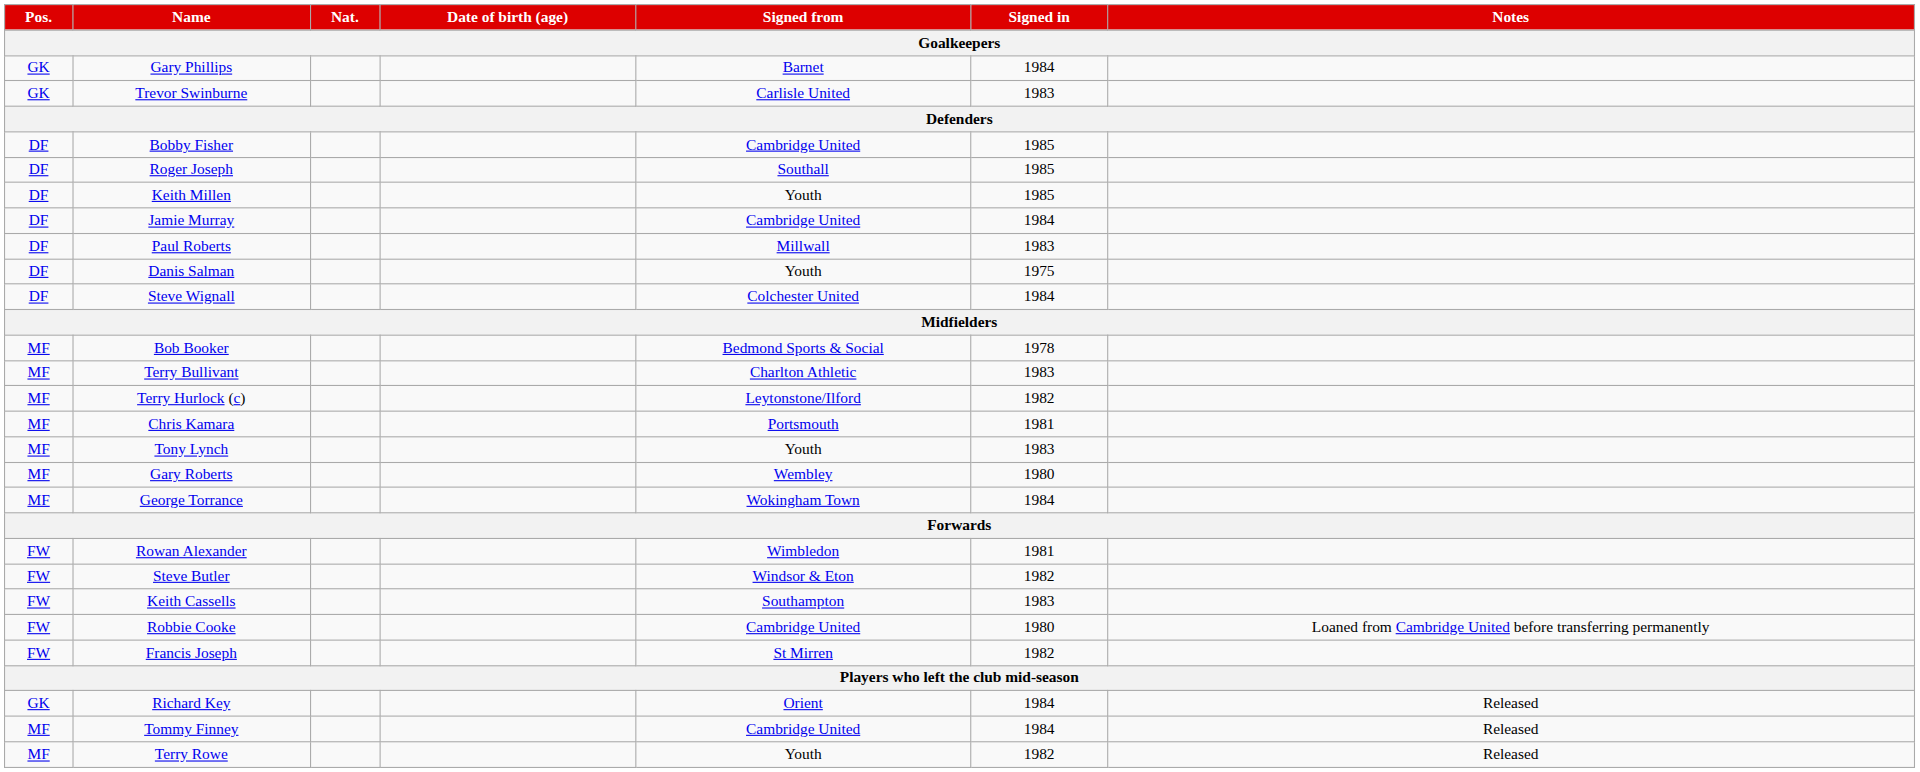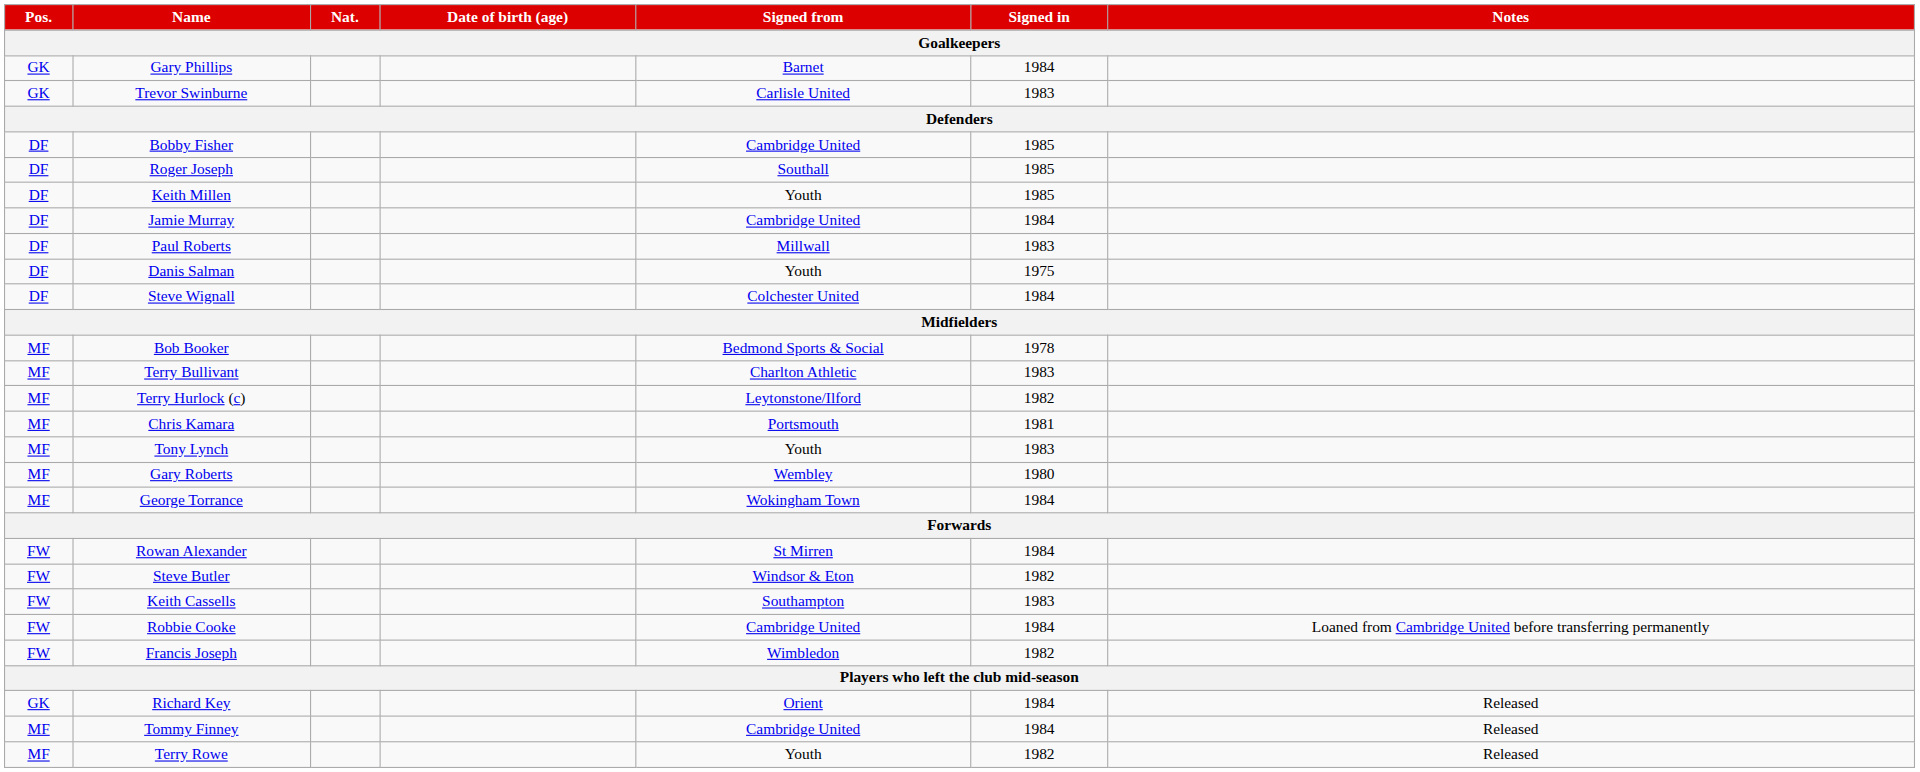Rowan Alexander | Signed from: Wimbledon -> St Mirren
Rowan Alexander | Signed in: 1981 -> 1984
Robbie Cooke | Signed in: 1980 -> 1984
Francis Joseph | Signed from: St Mirren -> Wimbledon
